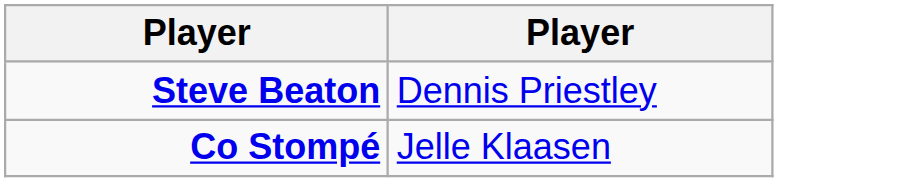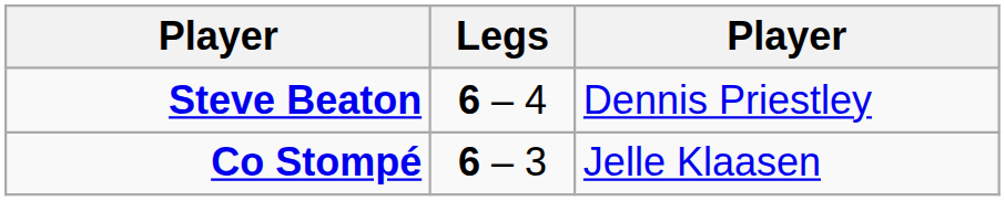+ column: Legs | 6 – 4 | 6 – 3
